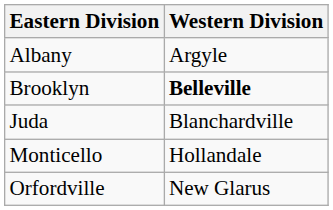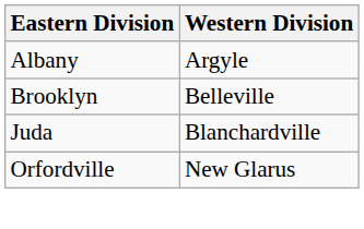Brooklyn | Western Division: bold -> normal
- row: Monticello | Hollandale
